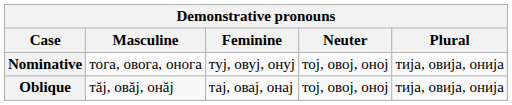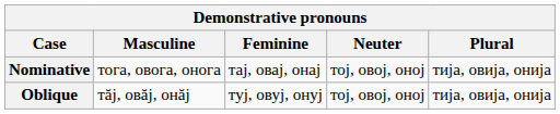Nominative | Feminine: туј, овуј, онуј -> тај, овај, онај
Oblique | Feminine: тај, овај, онај -> туј, овуј, онуј
